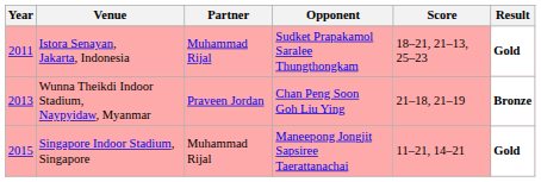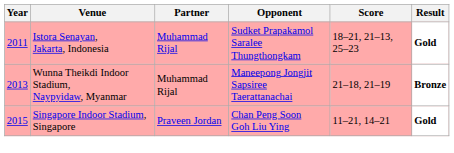Wunna Theikdi Indoor Stadium, Naypyidaw, Myanmar | Partner: Praveen Jordan -> Muhammad Rijal
Wunna Theikdi Indoor Stadium, Naypyidaw, Myanmar | Opponent: Chan Peng Soon Goh Liu Ying -> Maneepong Jongjit Sapsiree Taerattanachai
Singapore Indoor Stadium, Singapore | Partner: Muhammad Rijal -> Praveen Jordan
Singapore Indoor Stadium, Singapore | Opponent: Maneepong Jongjit Sapsiree Taerattanachai -> Chan Peng Soon Goh Liu Ying
